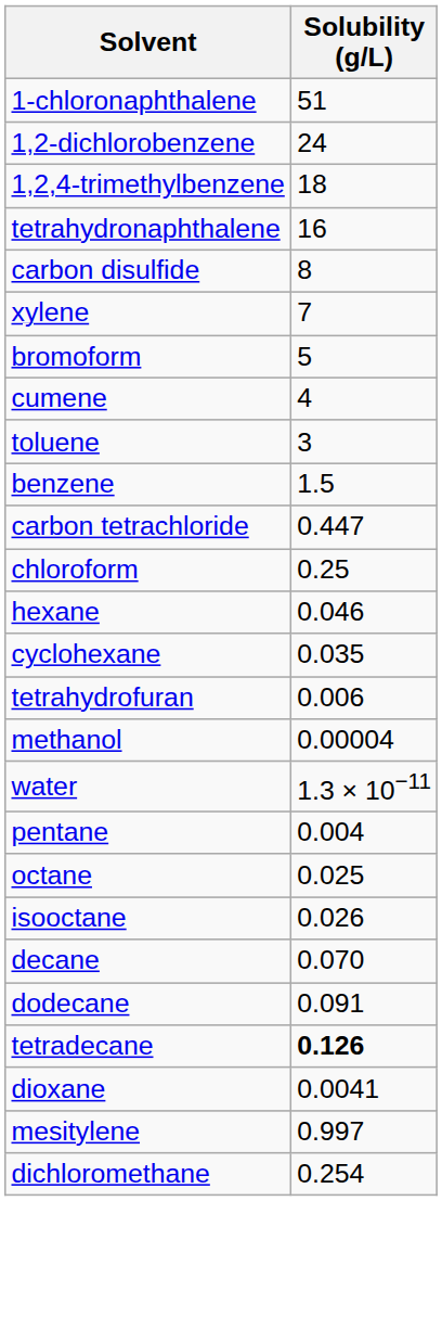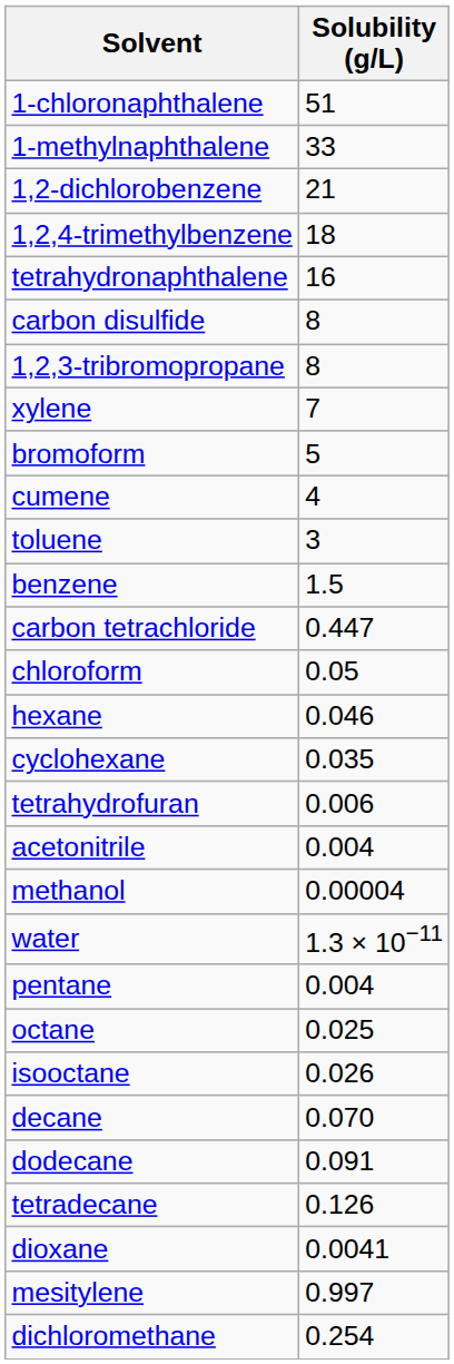+ row: 1-methylnaphthalene | 33
1,2-dichlorobenzene | Solubility (g/L): 24 -> 21
+ row: 1,2,3-tribromopropane | 8
chloroform | Solubility (g/L): 0.25 -> 0.05
+ row: acetonitrile | 0.004
tetradecane | Solubility (g/L): bold -> normal
